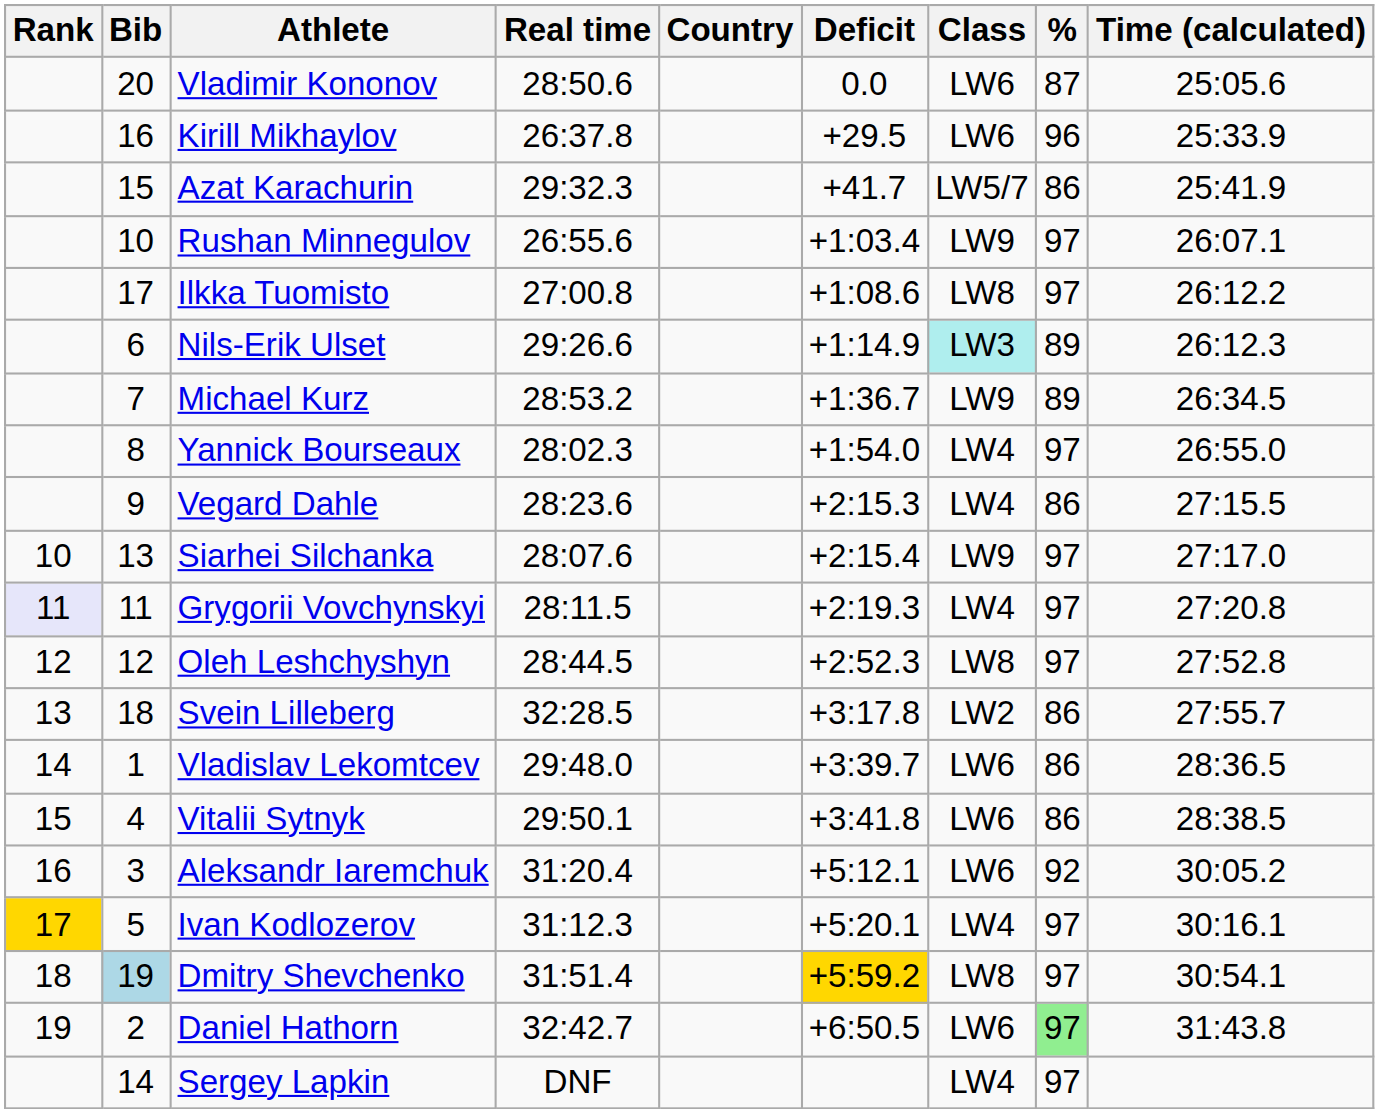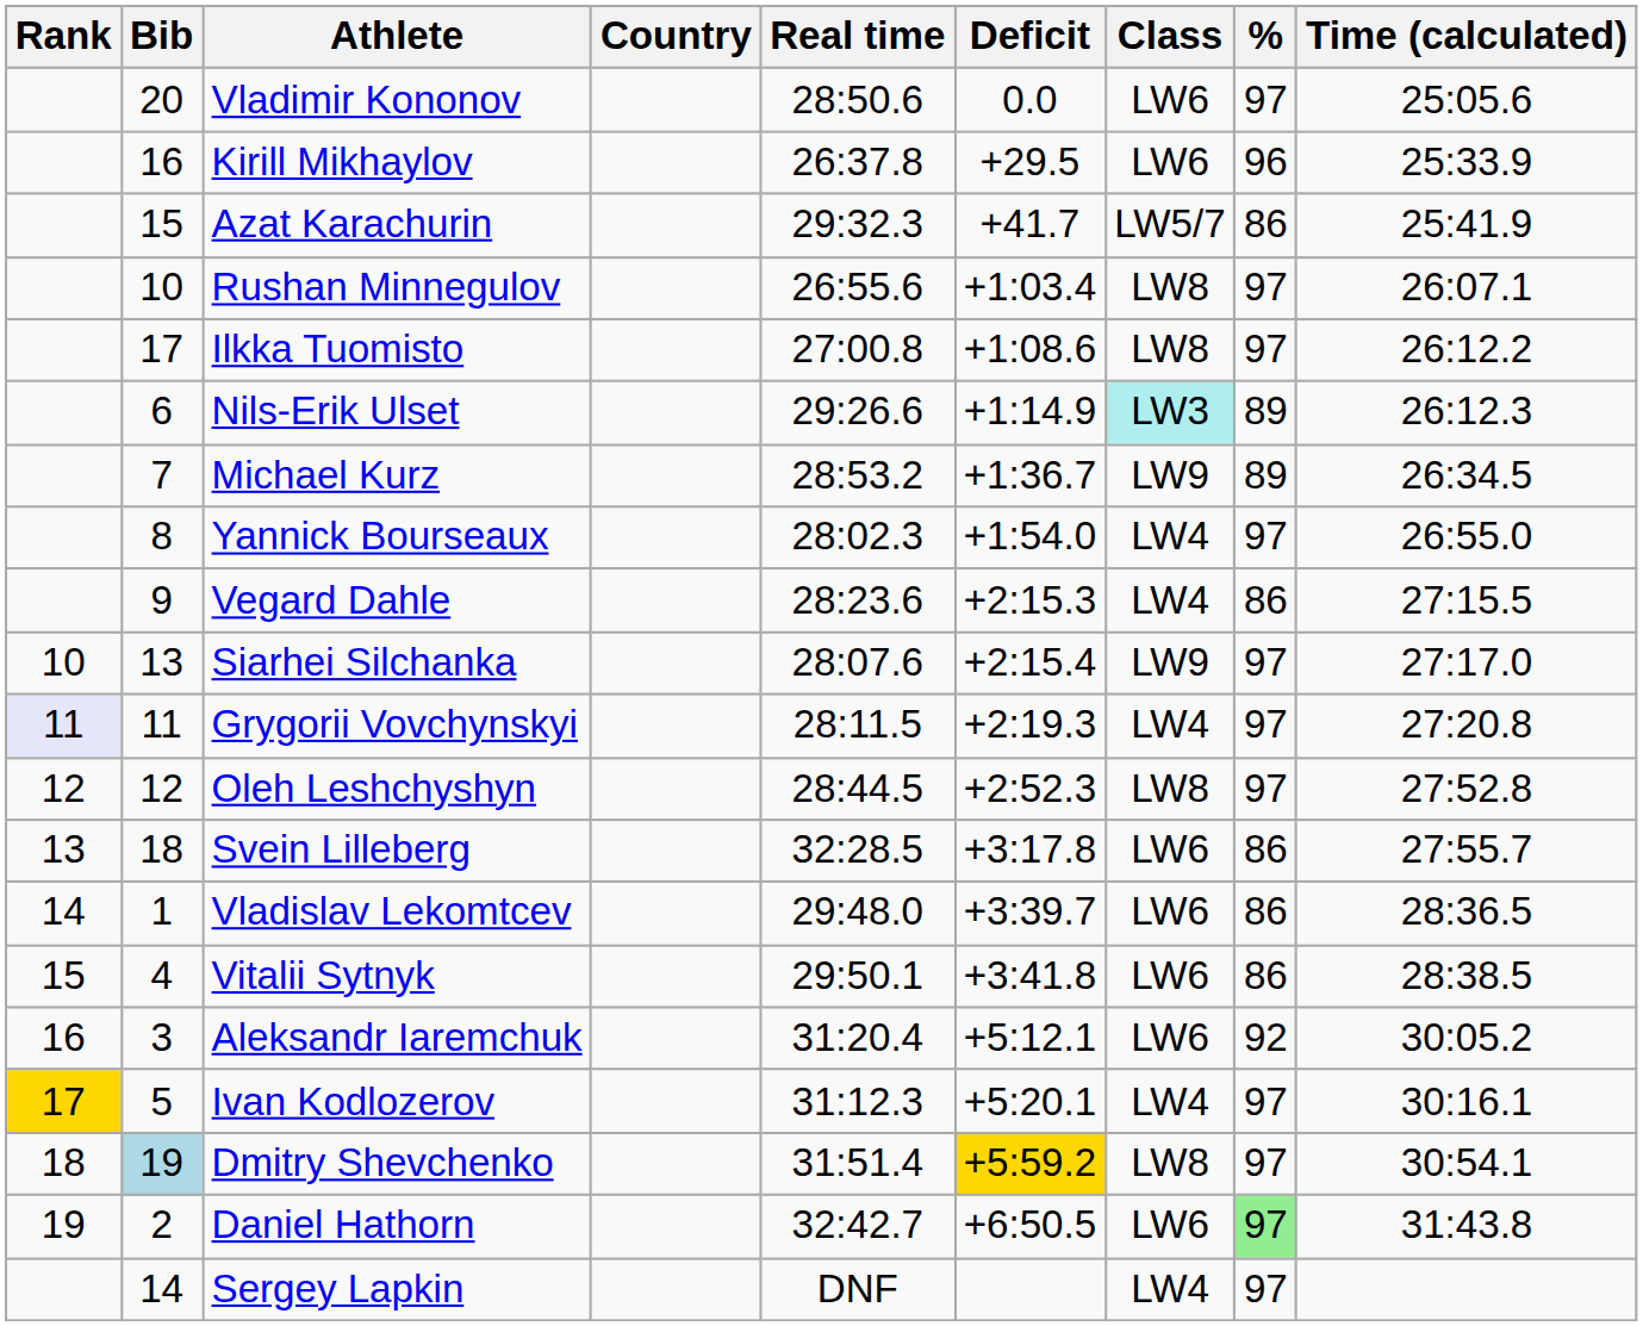columns swapped: Country <-> Real time
Vladimir Kononov | %: 87 -> 97
Rushan Minnegulov | Class: LW9 -> LW8
Svein Lilleberg | Class: LW2 -> LW6
